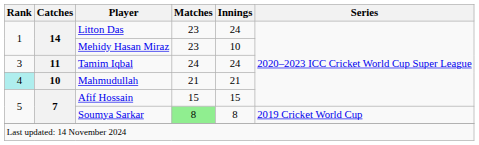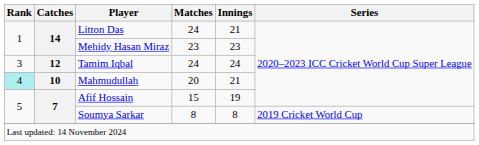Litton Das | Matches: 23 -> 24
Litton Das | Innings: 24 -> 21
Mehidy Hasan Miraz | Innings: 10 -> 23
Tamim Iqbal | Catches: 11 -> 12
Mahmudullah | Matches: 21 -> 20
Afif Hossain | Innings: 15 -> 19
Soumya Sarkar | Matches: lightgreen background -> no background
